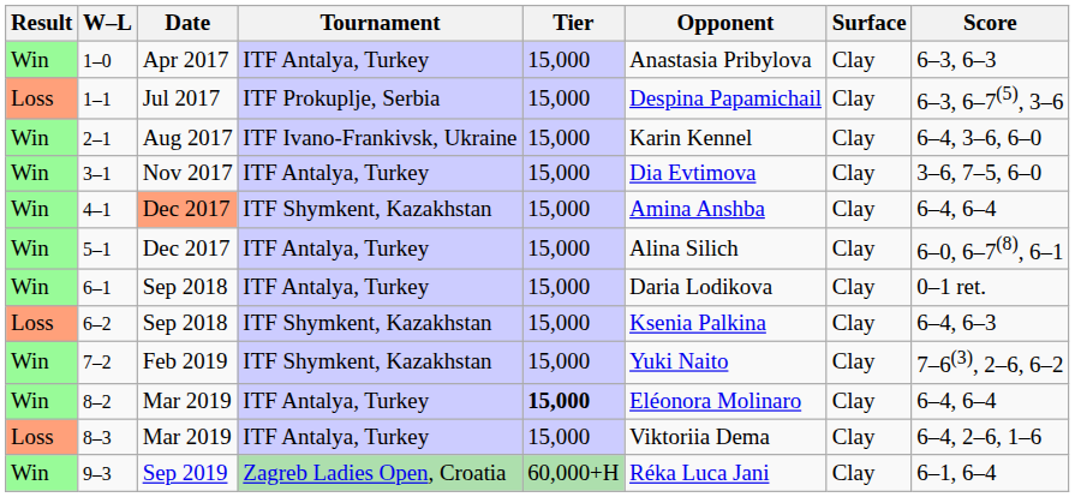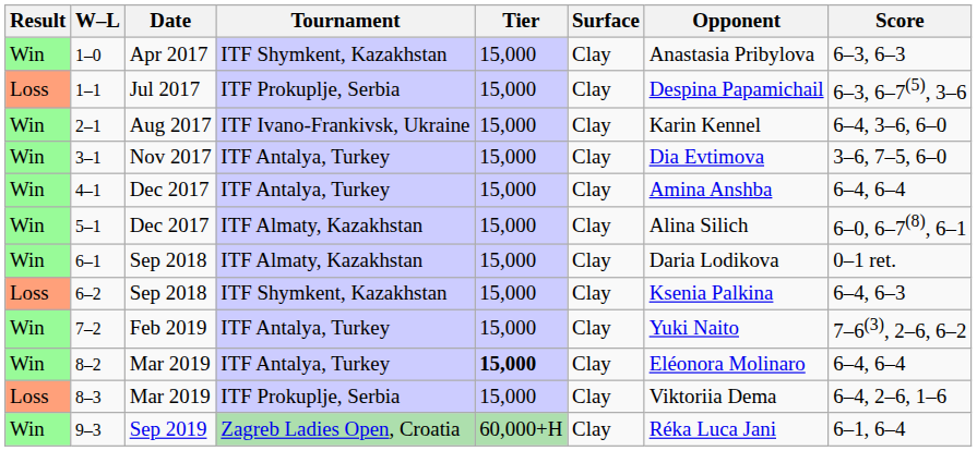columns swapped: Surface <-> Opponent
1–0 | Tournament: ITF Antalya, Turkey -> ITF Shymkent, Kazakhstan
4–1 | Date: lightsalmon background -> no background
4–1 | Tournament: ITF Shymkent, Kazakhstan -> ITF Antalya, Turkey
5–1 | Tournament: ITF Antalya, Turkey -> ITF Almaty, Kazakhstan
6–1 | Tournament: ITF Antalya, Turkey -> ITF Almaty, Kazakhstan
7–2 | Tournament: ITF Shymkent, Kazakhstan -> ITF Antalya, Turkey
8–3 | Tournament: ITF Antalya, Turkey -> ITF Prokuplje, Serbia
